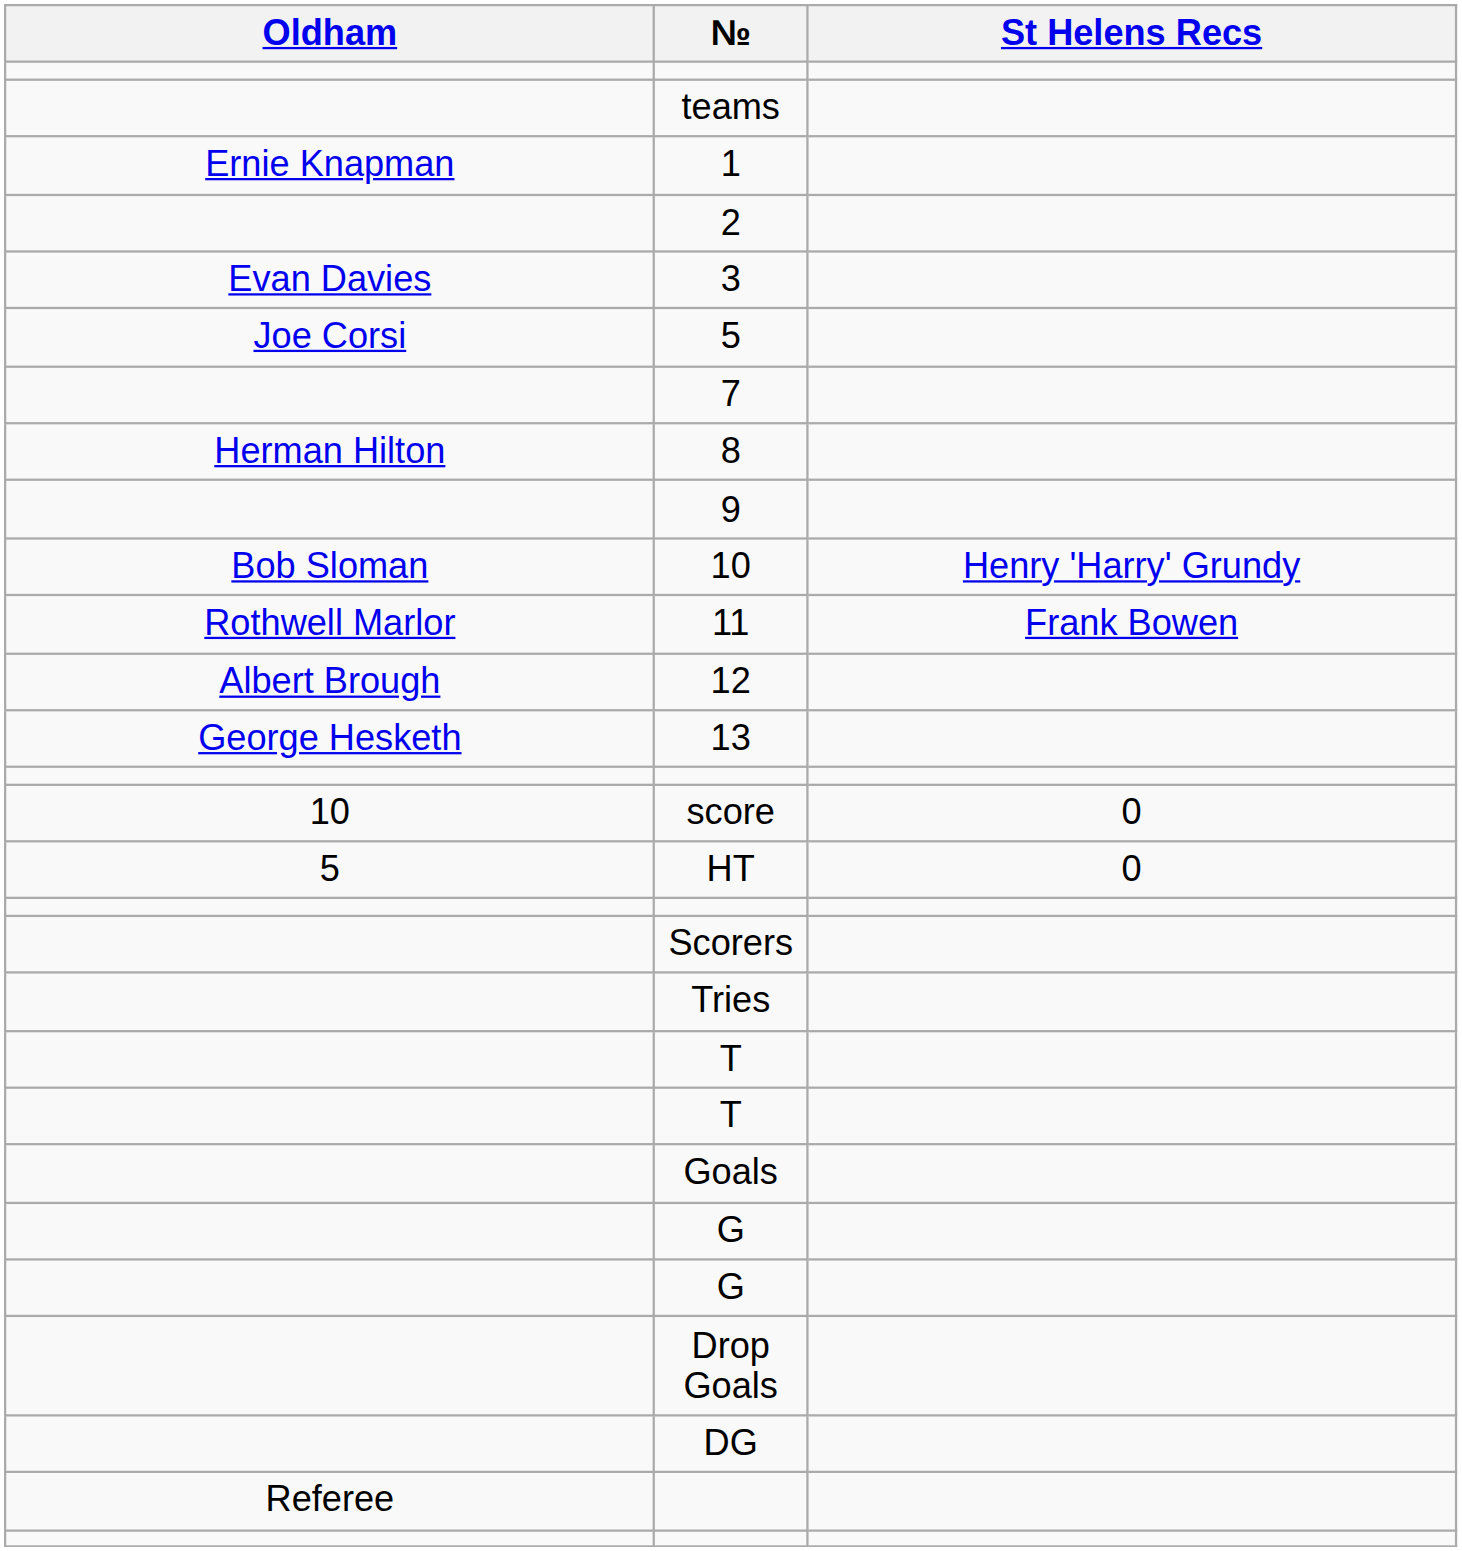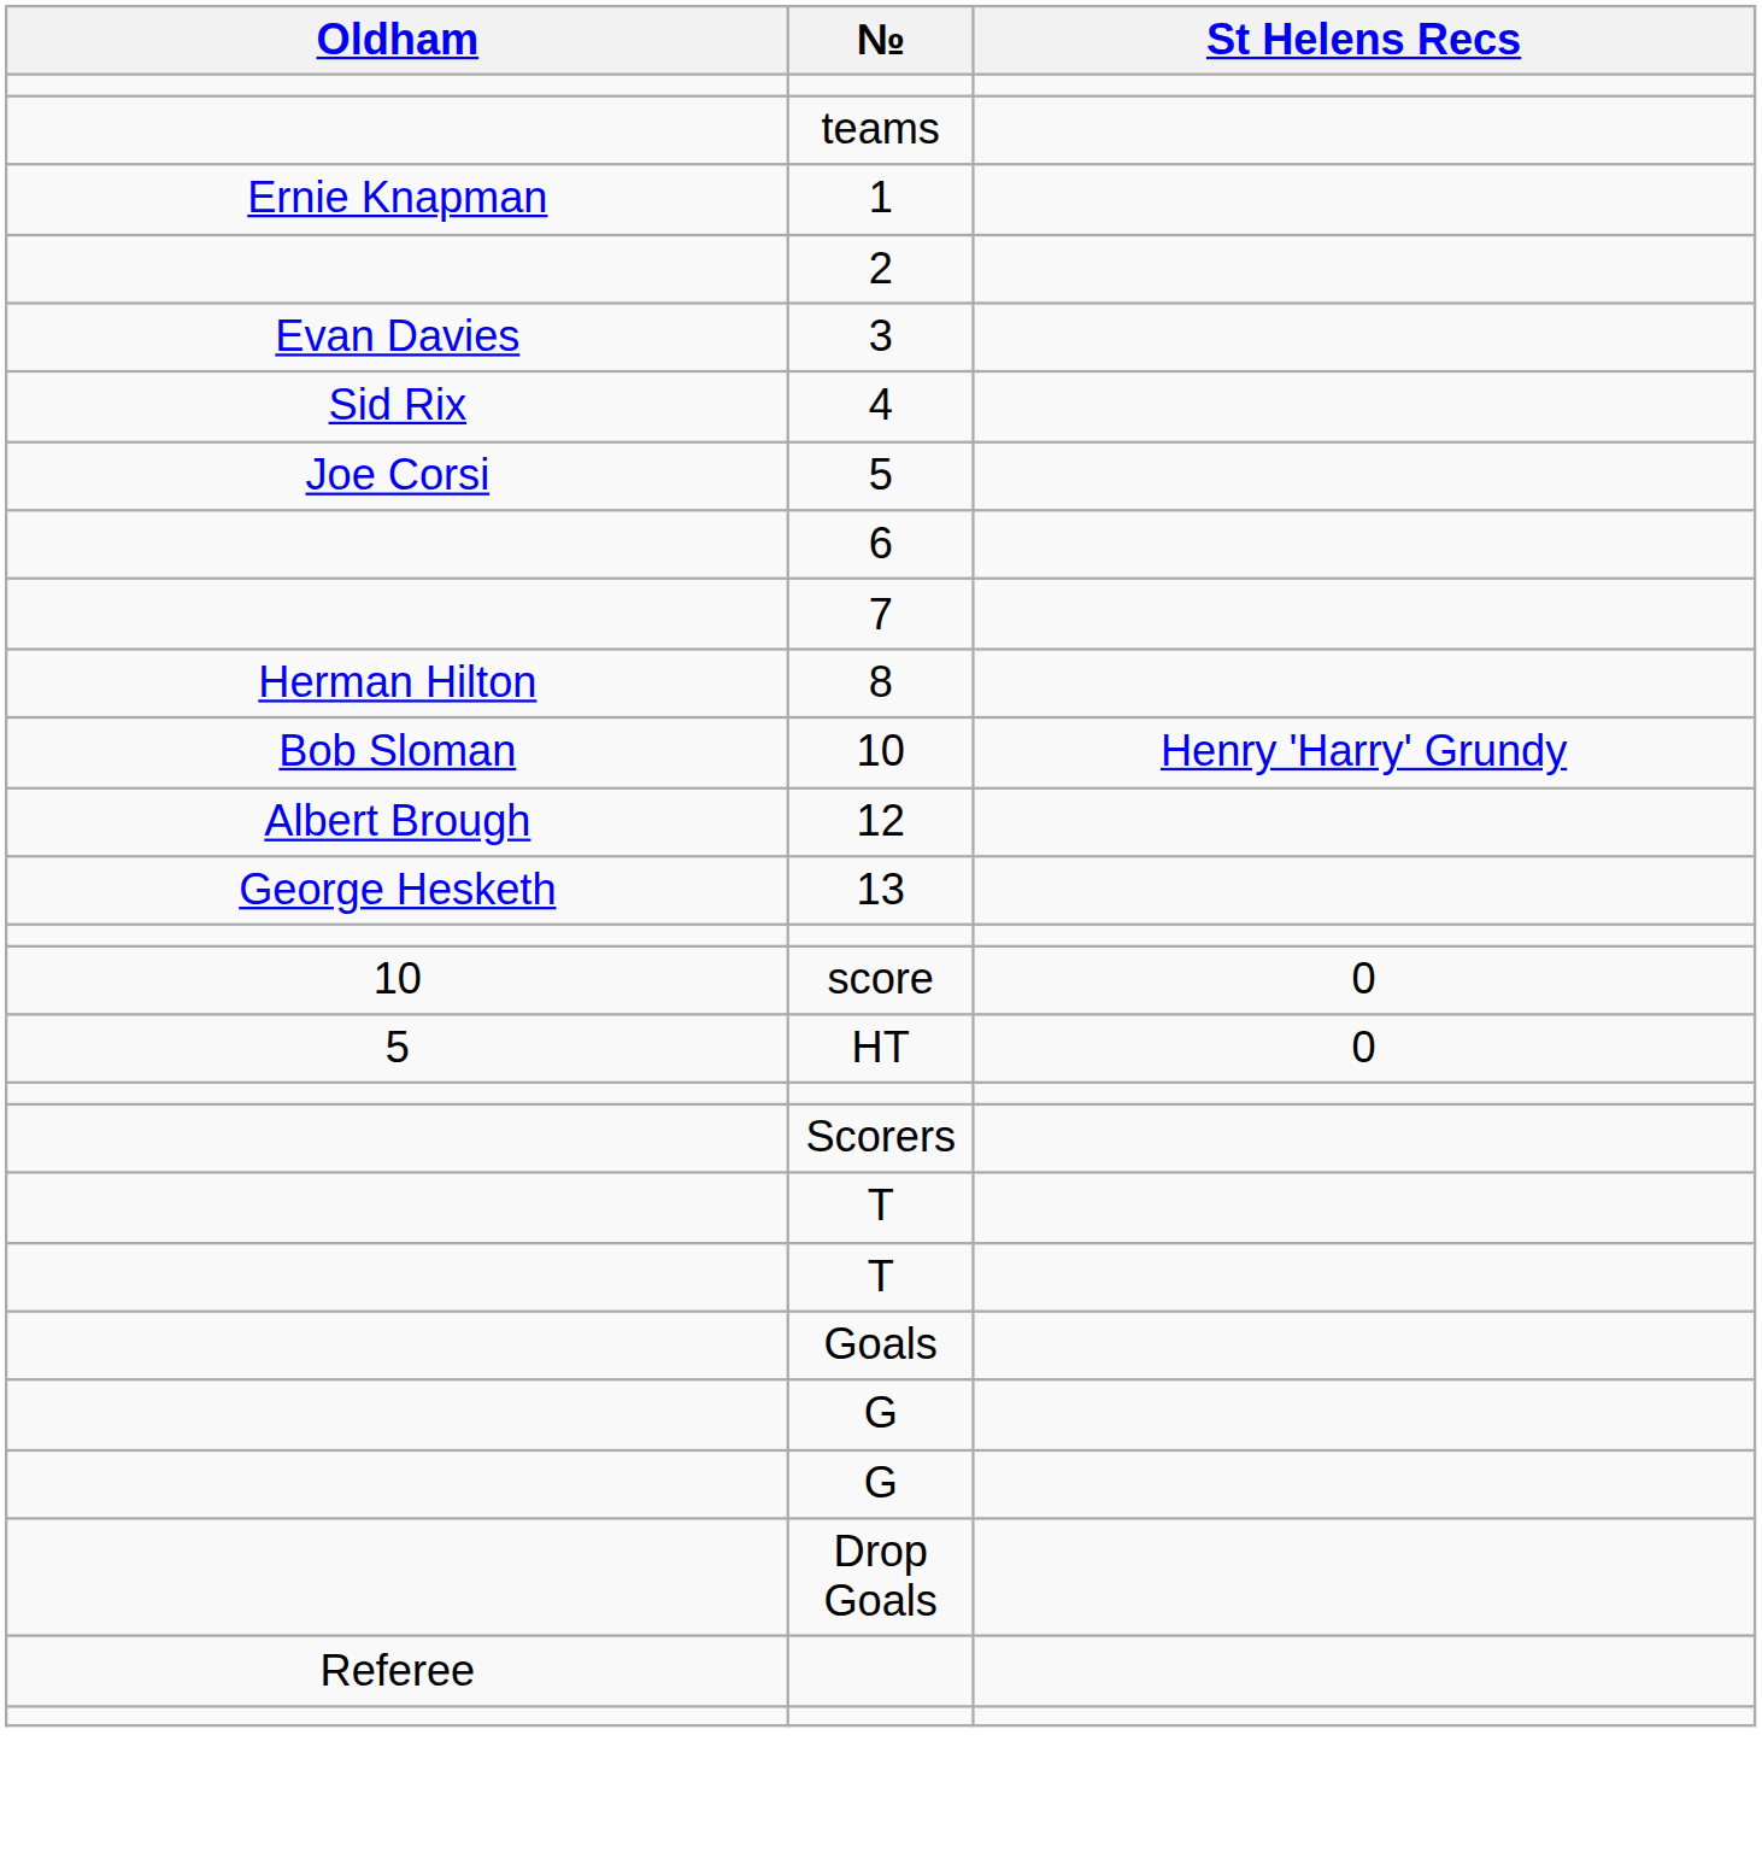+ row: Sid Rix | 4
+ row: 6
- row: 9
- row: Rothwell Marlor | 11 | Frank Bowen
- row: Tries
- row: DG
